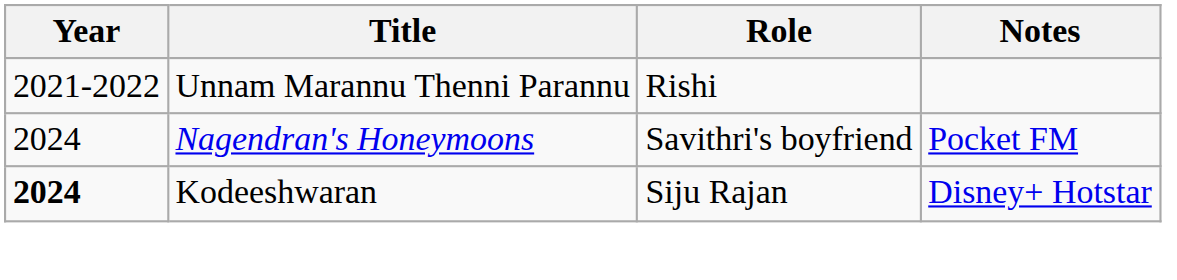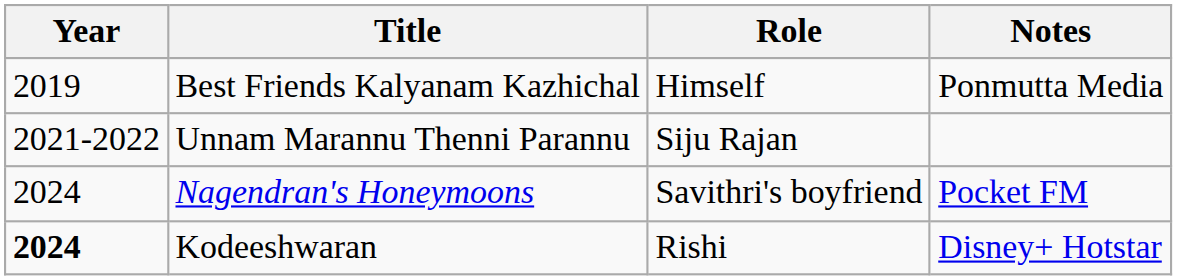+ row: 2019 | Best Friends Kalyanam Kazhichal | Himself | Ponmutta Media
Unnam Marannu Thenni Parannu | Role: Rishi -> Siju Rajan
Kodeeshwaran | Role: Siju Rajan -> Rishi
